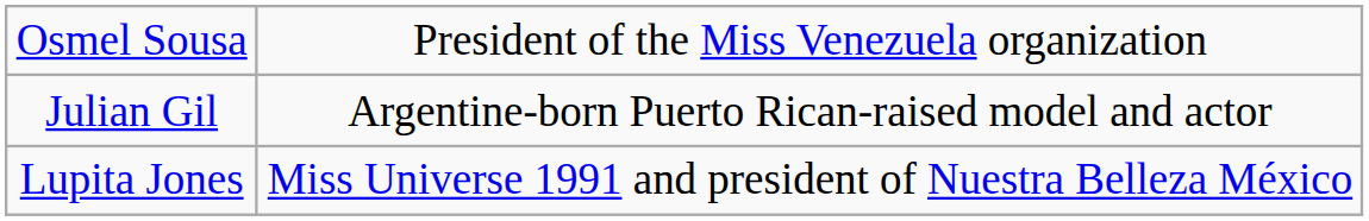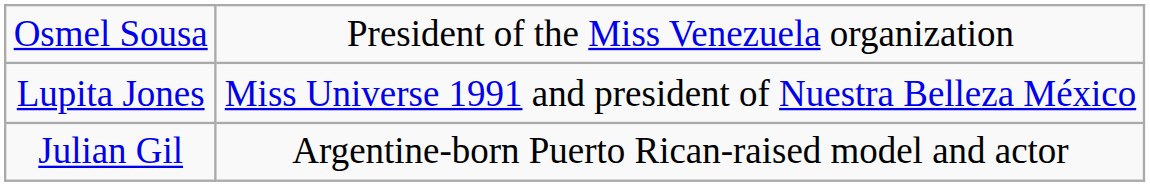rows swapped: Lupita Jones <-> Julian Gil
